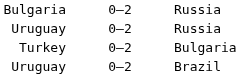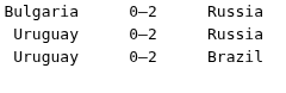- row: Turkey | 0–2 | Bulgaria
